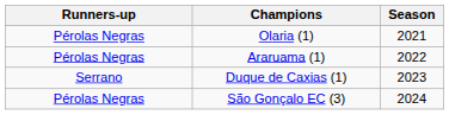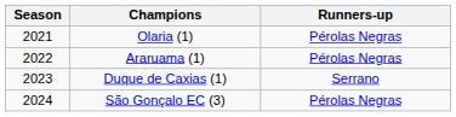columns swapped: Season <-> Runners-up
